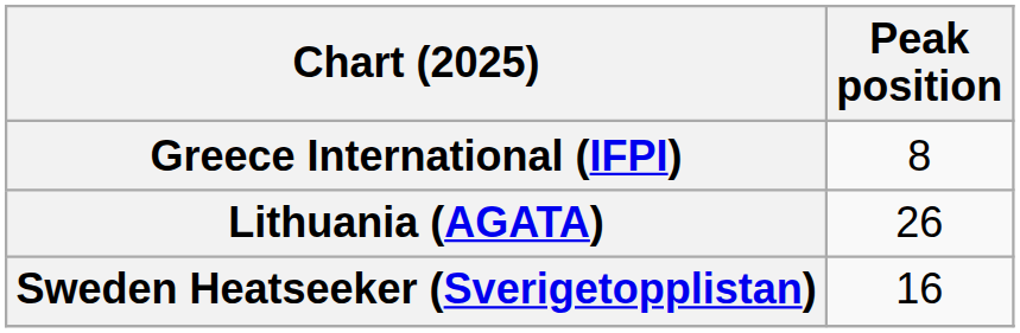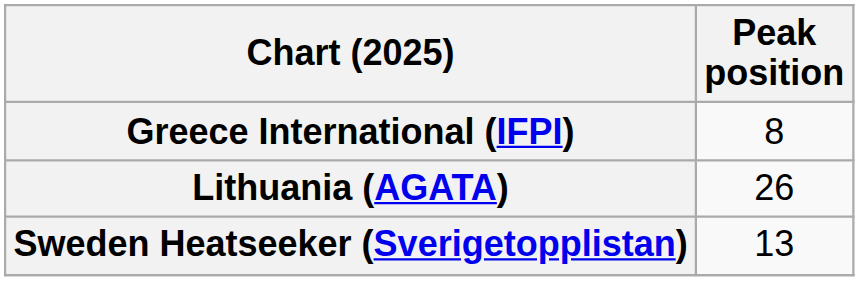Sweden Heatseeker (Sverigetopplistan) | Peak position: 16 -> 13
